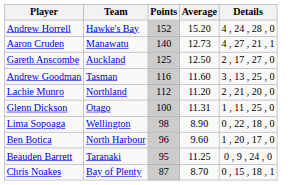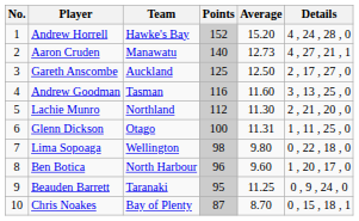+ column: No. | 1 | 2 | 3 | 4 | 5 | 6 | 7 | 8 | 9 | 10
Lachie Munro | Average: 11.20 -> 11.30
Lima Sopoaga | Average: 8.90 -> 9.80
